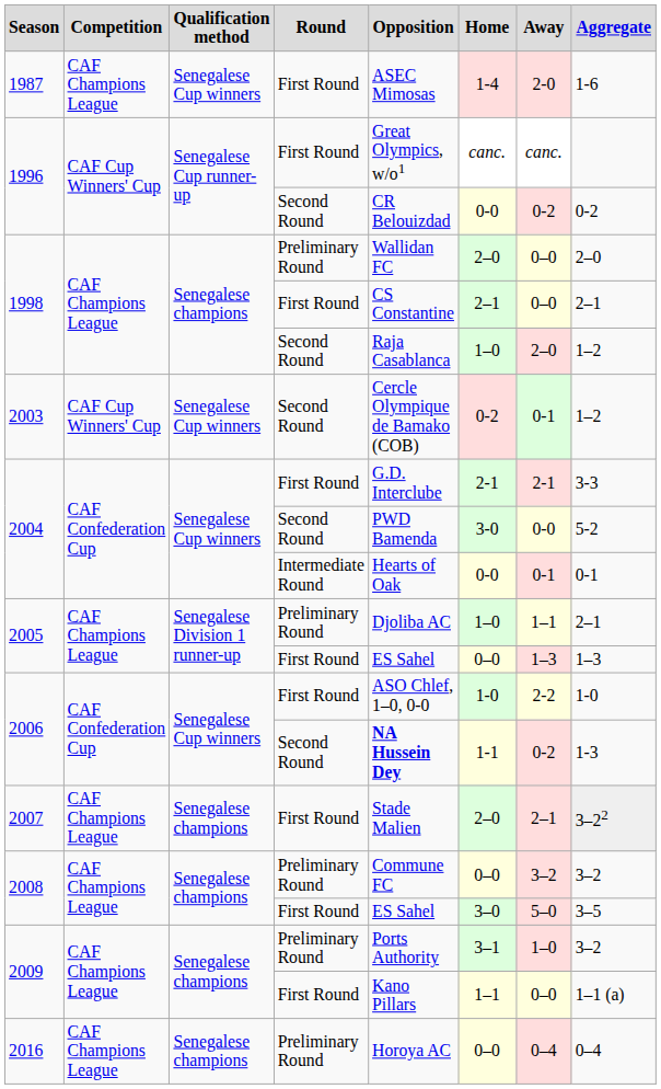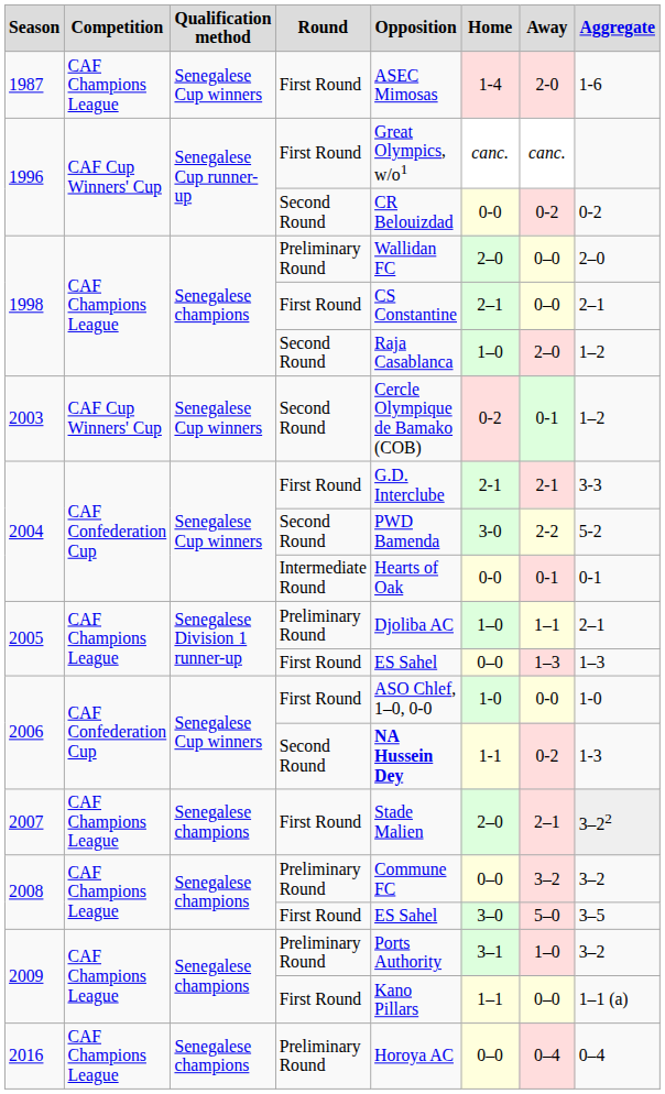2004 / Second Round | Away: 0-0 -> 2-2
2006 / First Round | Away: 2-2 -> 0-0
